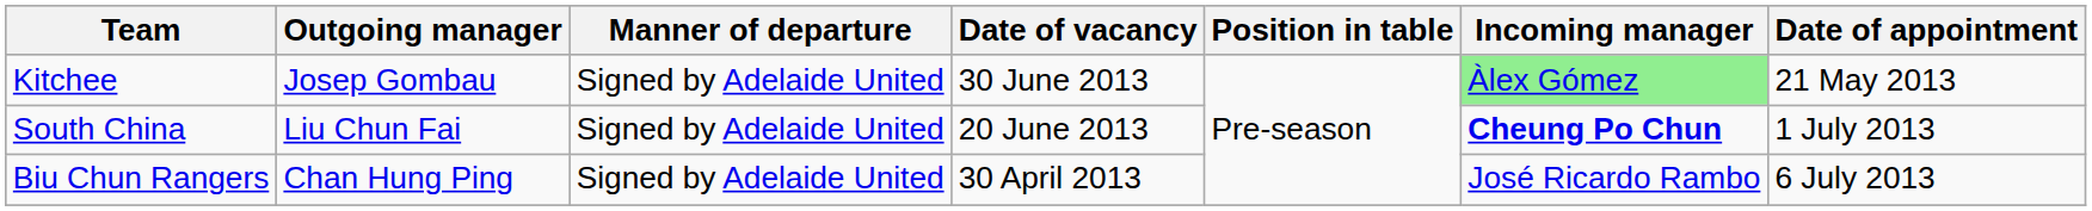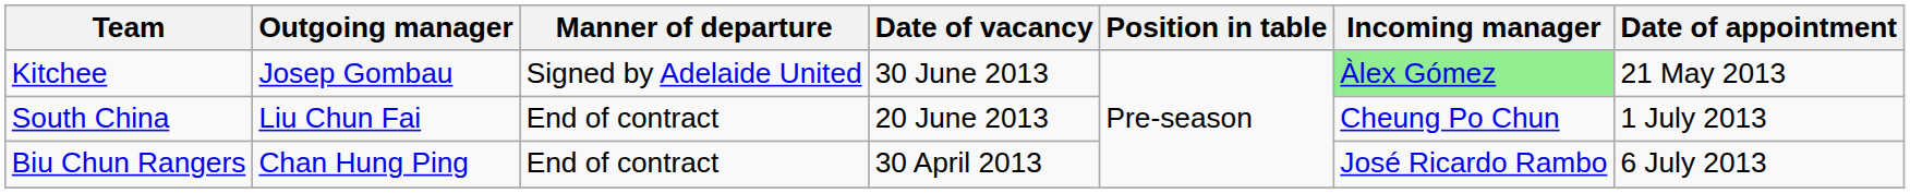South China | Manner of departure: Signed by Adelaide United -> End of contract
South China | Incoming manager: bold -> normal
Biu Chun Rangers | Manner of departure: Signed by Adelaide United -> End of contract
